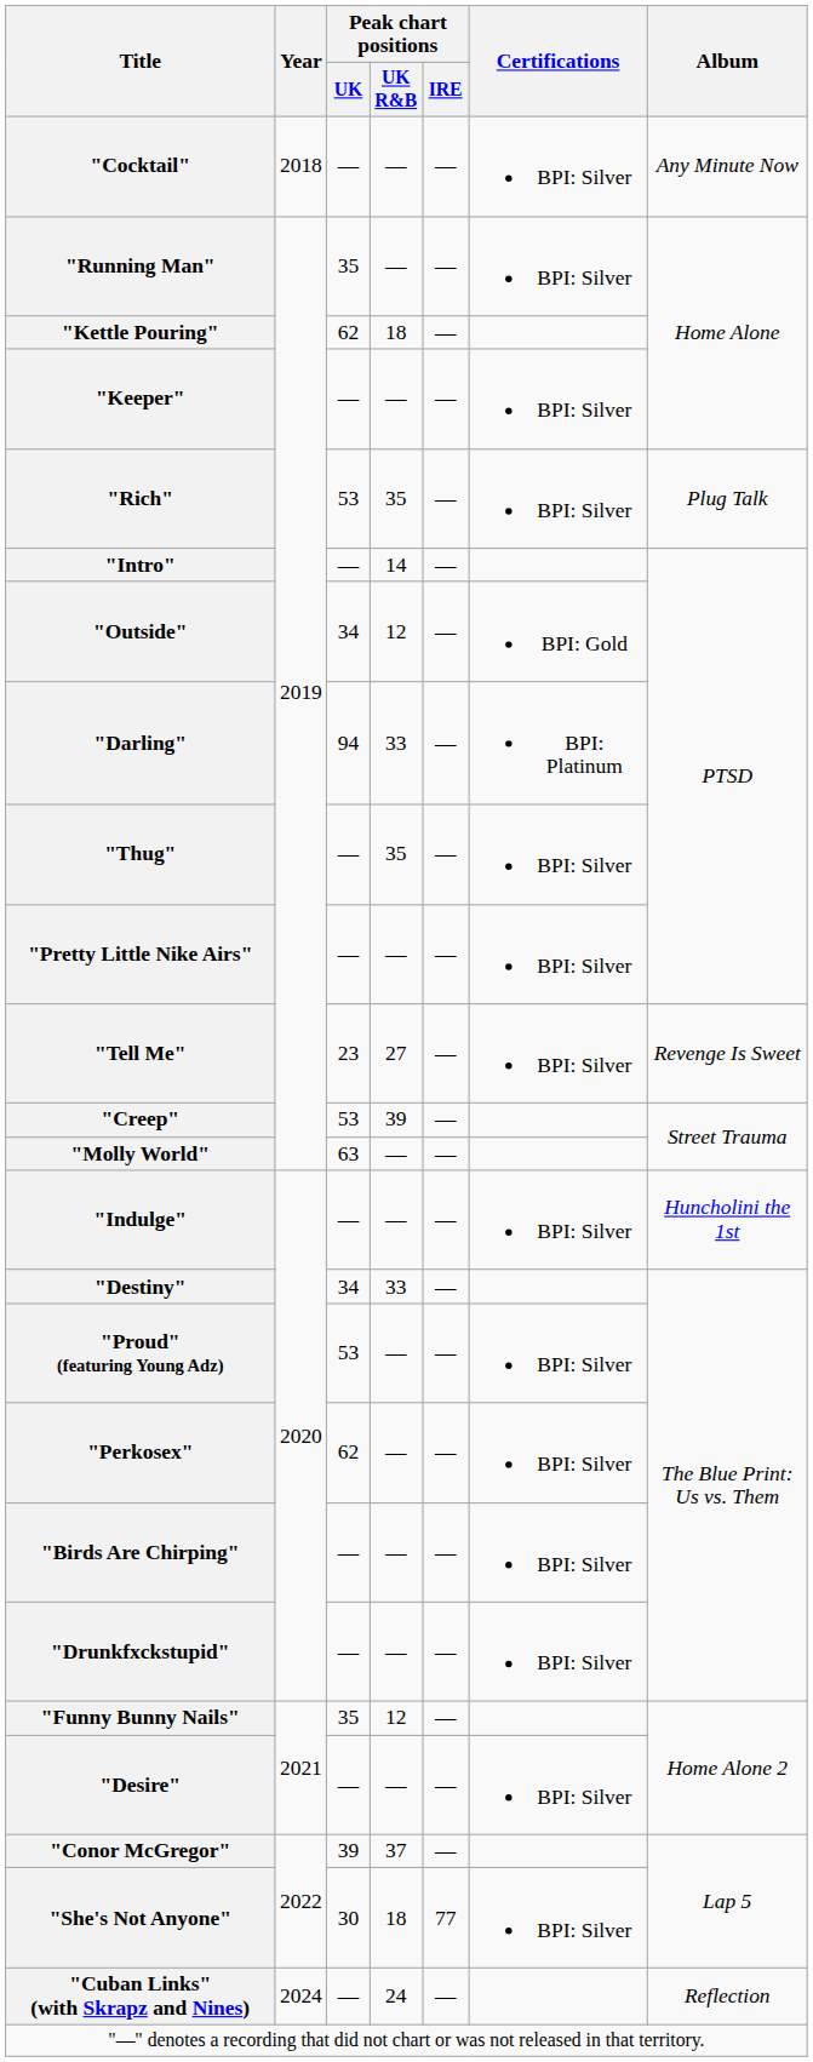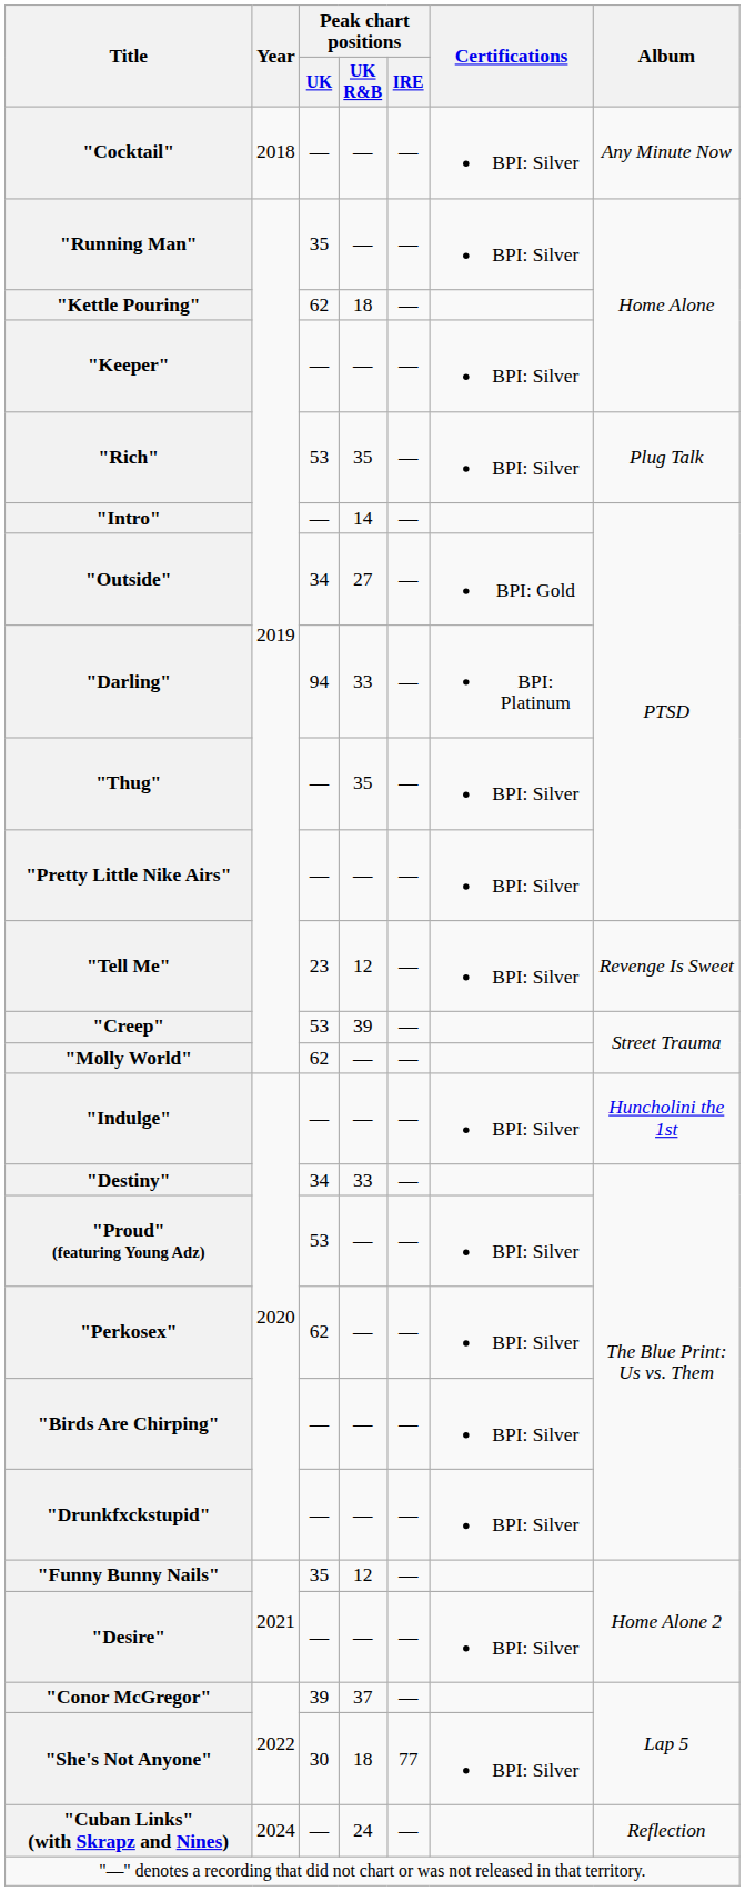"Outside" | Peak chart positions / UK R&B: 12 -> 27
"Tell Me" | Peak chart positions / UK R&B: 27 -> 12
"Molly World" | Peak chart positions / UK: 63 -> 62
